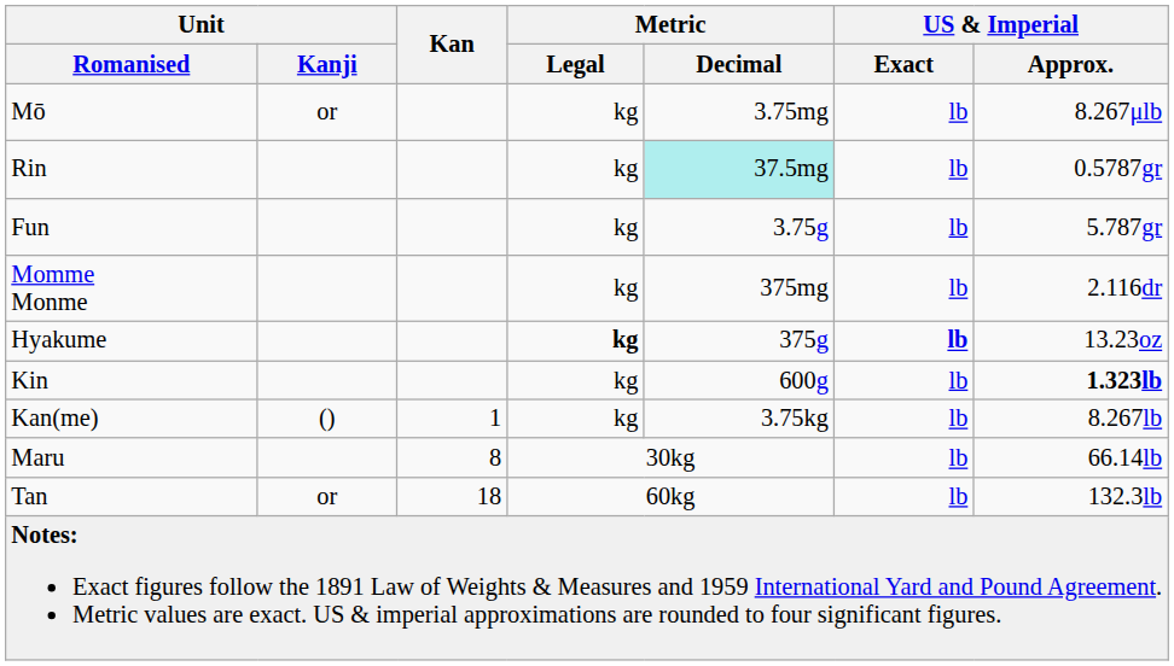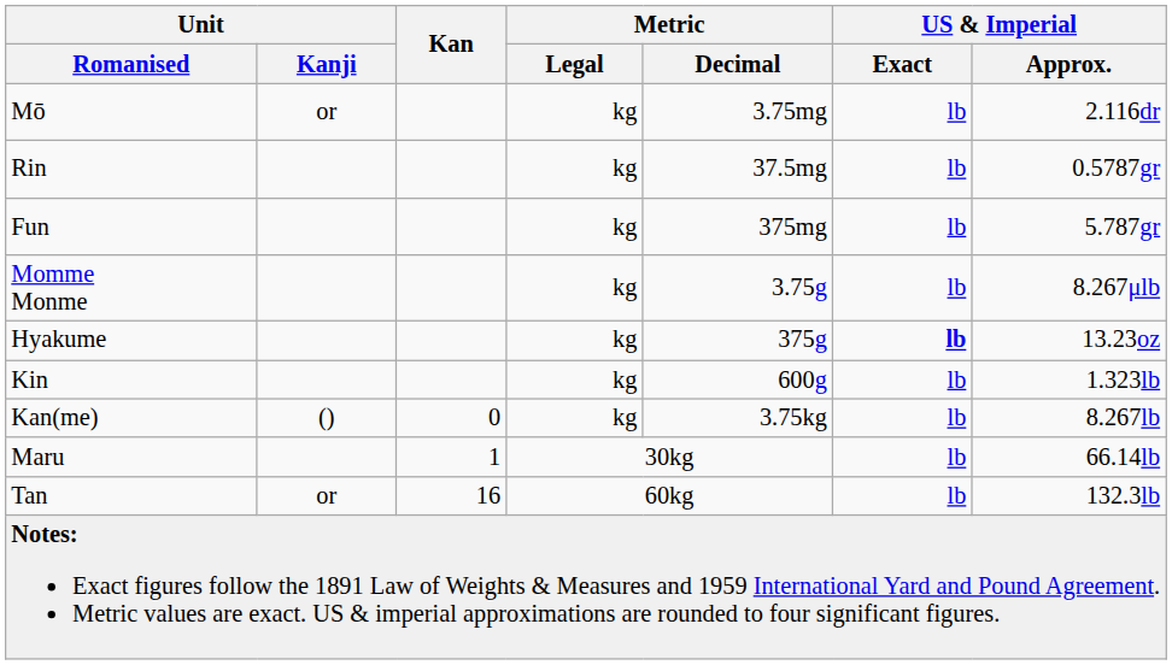Mō | US & Imperial / Approx.: 8.267μlb -> 2.116dr
Rin | Metric / Decimal: paleturquoise background -> no background
Fun | Metric / Decimal: 3.75g -> 375mg
Momme Monme | Metric / Decimal: 375mg -> 3.75g
Momme Monme | US & Imperial / Approx.: 2.116dr -> 8.267μlb
Hyakume | Metric / Legal: bold -> normal
Kin | US & Imperial / Approx.: bold -> normal
Kan(me) | Kan: 1 -> 0
Maru | Kan: 8 -> 1
Tan | Kan: 18 -> 16
